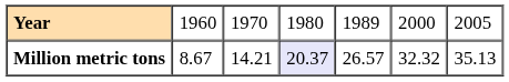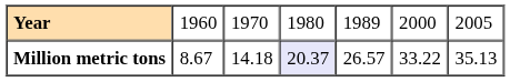Million metric tons | column 3: 14.21 -> 14.18
Million metric tons | column 6: 32.32 -> 33.22
